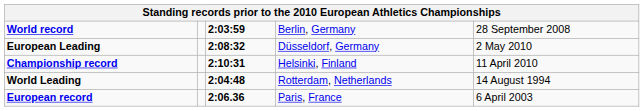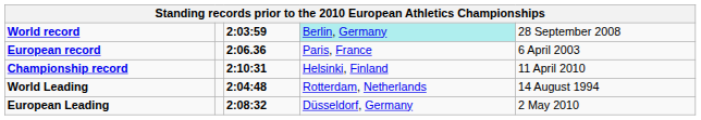World record | column 4: no background -> paleturquoise background
rows swapped: European record <-> European Leading
